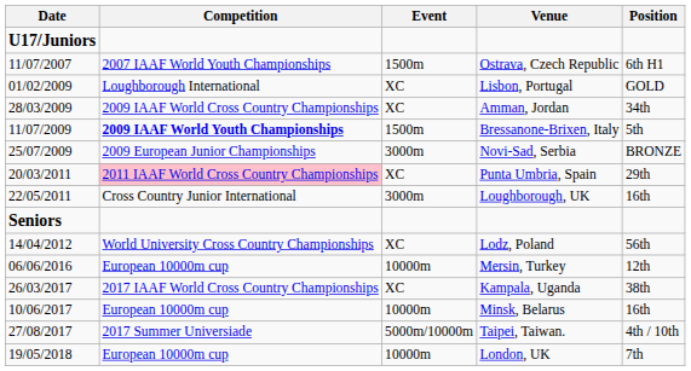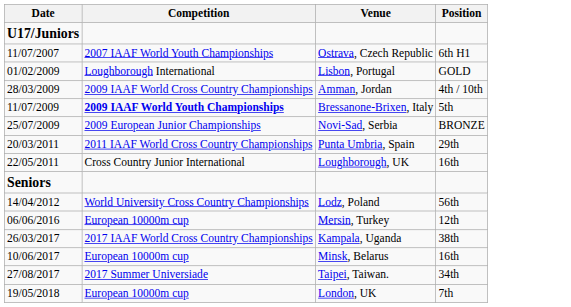- column: Event | 1500m | XC | XC | 1500m | 3000m | XC | 3000m | XC | 10000m | XC | 10000m | 5000m/10000m | 10000m
Amman, Jordan | Position: 34th -> 4th / 10th
Punta Umbria, Spain | Competition: pink background -> no background
Taipei, Taiwan. | Position: 4th / 10th -> 34th
